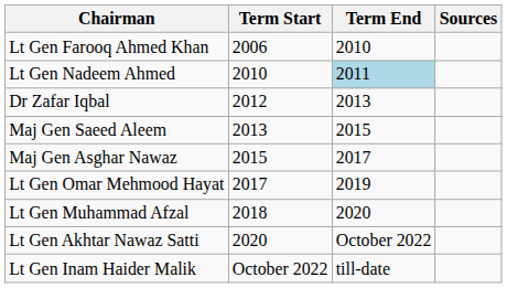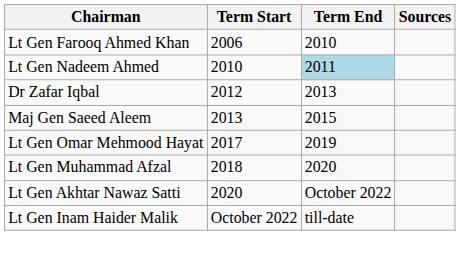- row: Maj Gen Asghar Nawaz | 2015 | 2017
